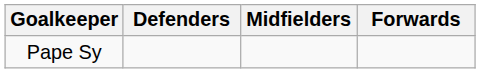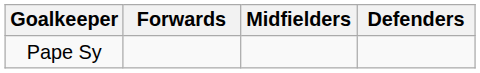columns swapped: Defenders <-> Forwards
